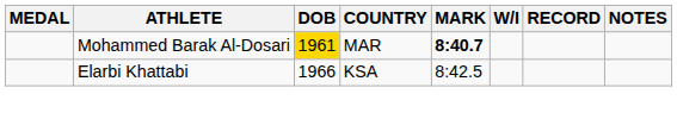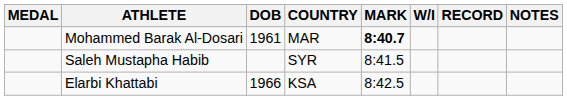Mohammed Barak Al-Dosari | DOB: gold background -> no background
+ row: Saleh Mustapha Habib | SYR | 8:41.5
